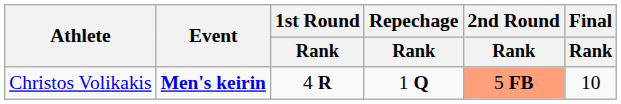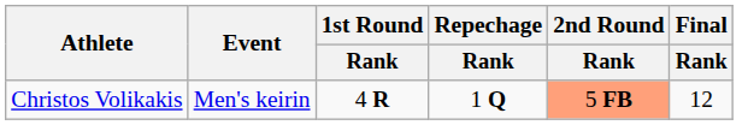Christos Volikakis | Event: bold -> normal
Christos Volikakis | Final / Rank: 10 -> 12
